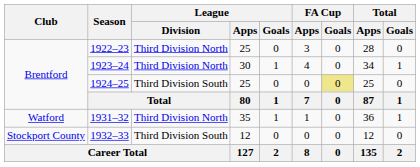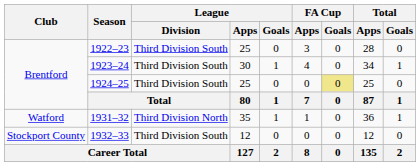1922–23 | League / Division: Third Division North -> Third Division South
1923–24 | League / Division: Third Division North -> Third Division South
